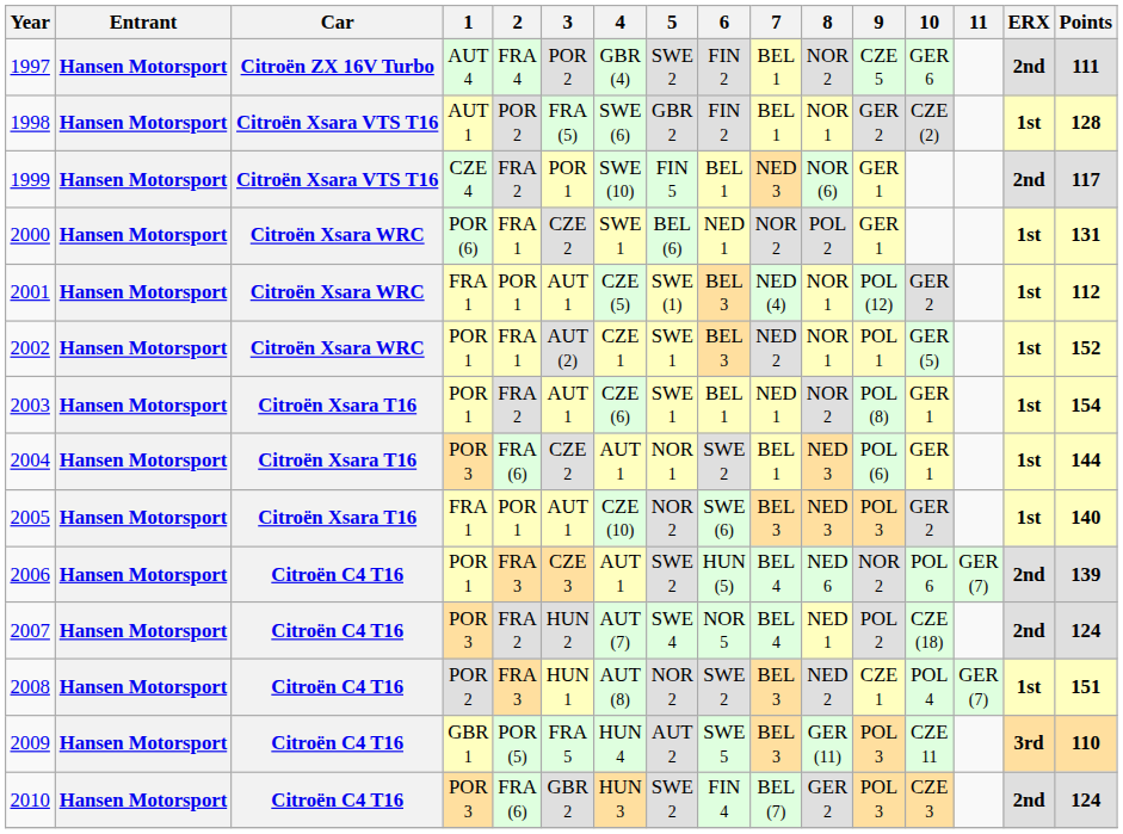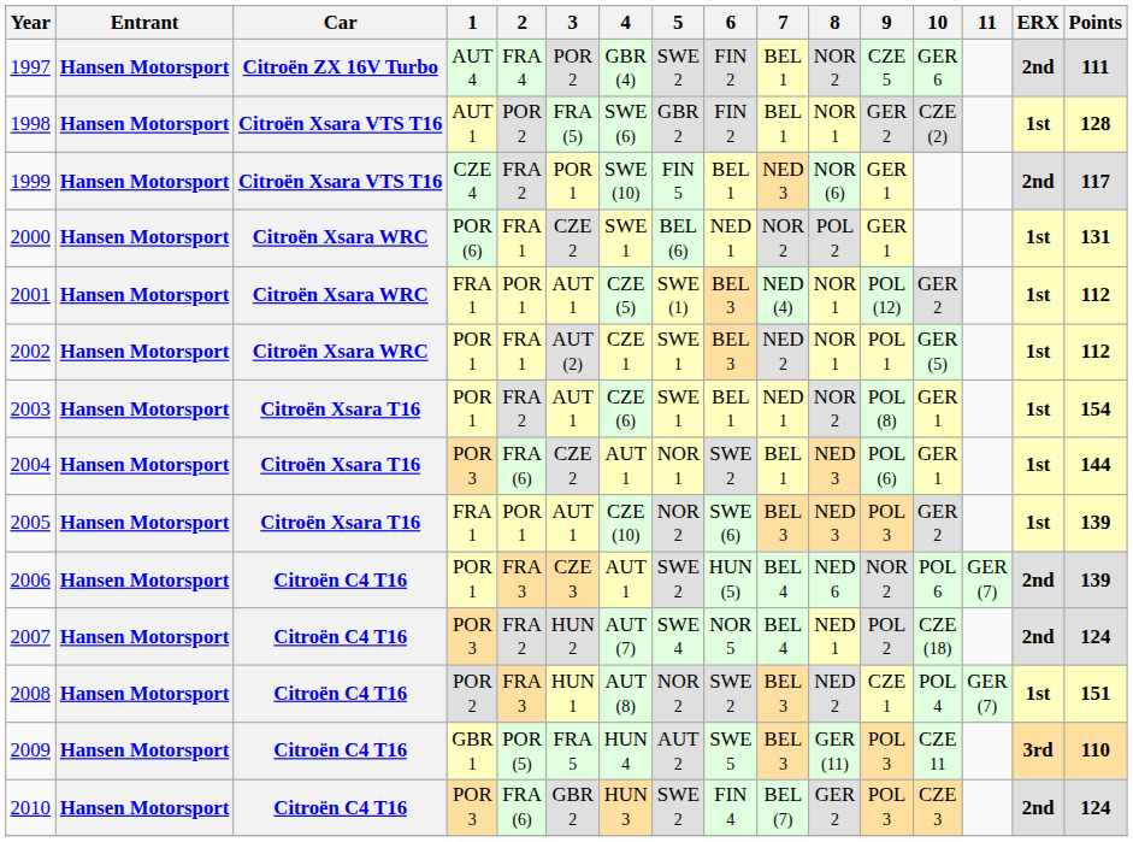2002 | Points: 152 -> 112
2005 | Points: 140 -> 139
